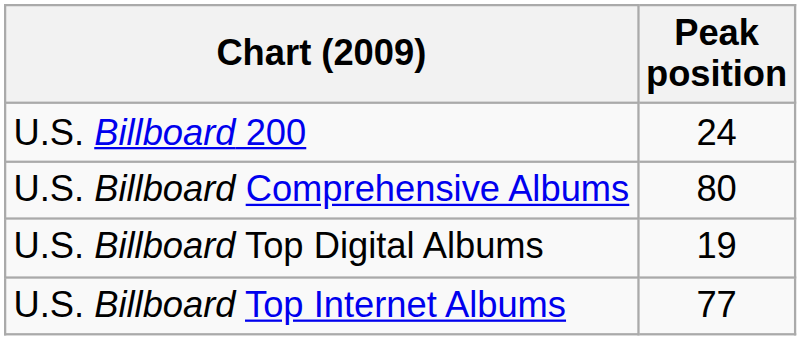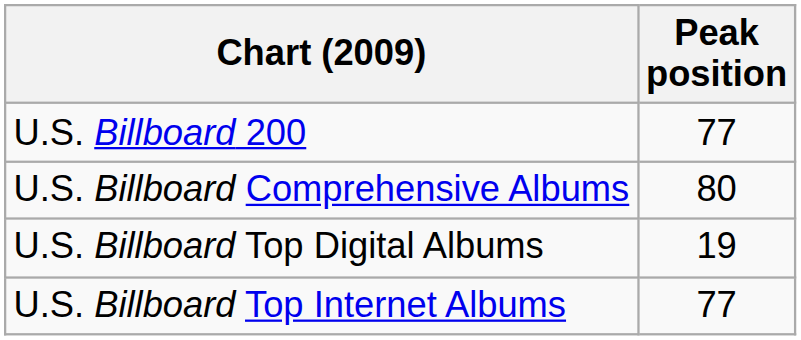U.S. Billboard 200 | Peak position: 24 -> 77
